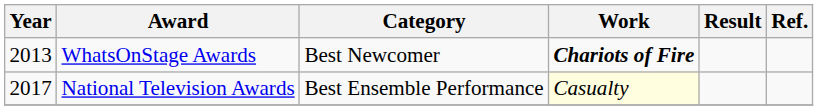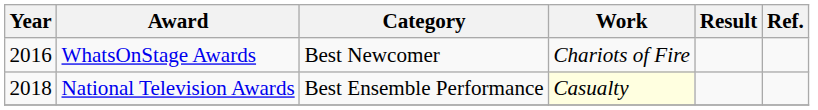WhatsOnStage Awards | Year: 2013 -> 2016
WhatsOnStage Awards | Work: bold -> normal
National Television Awards | Year: 2017 -> 2018
